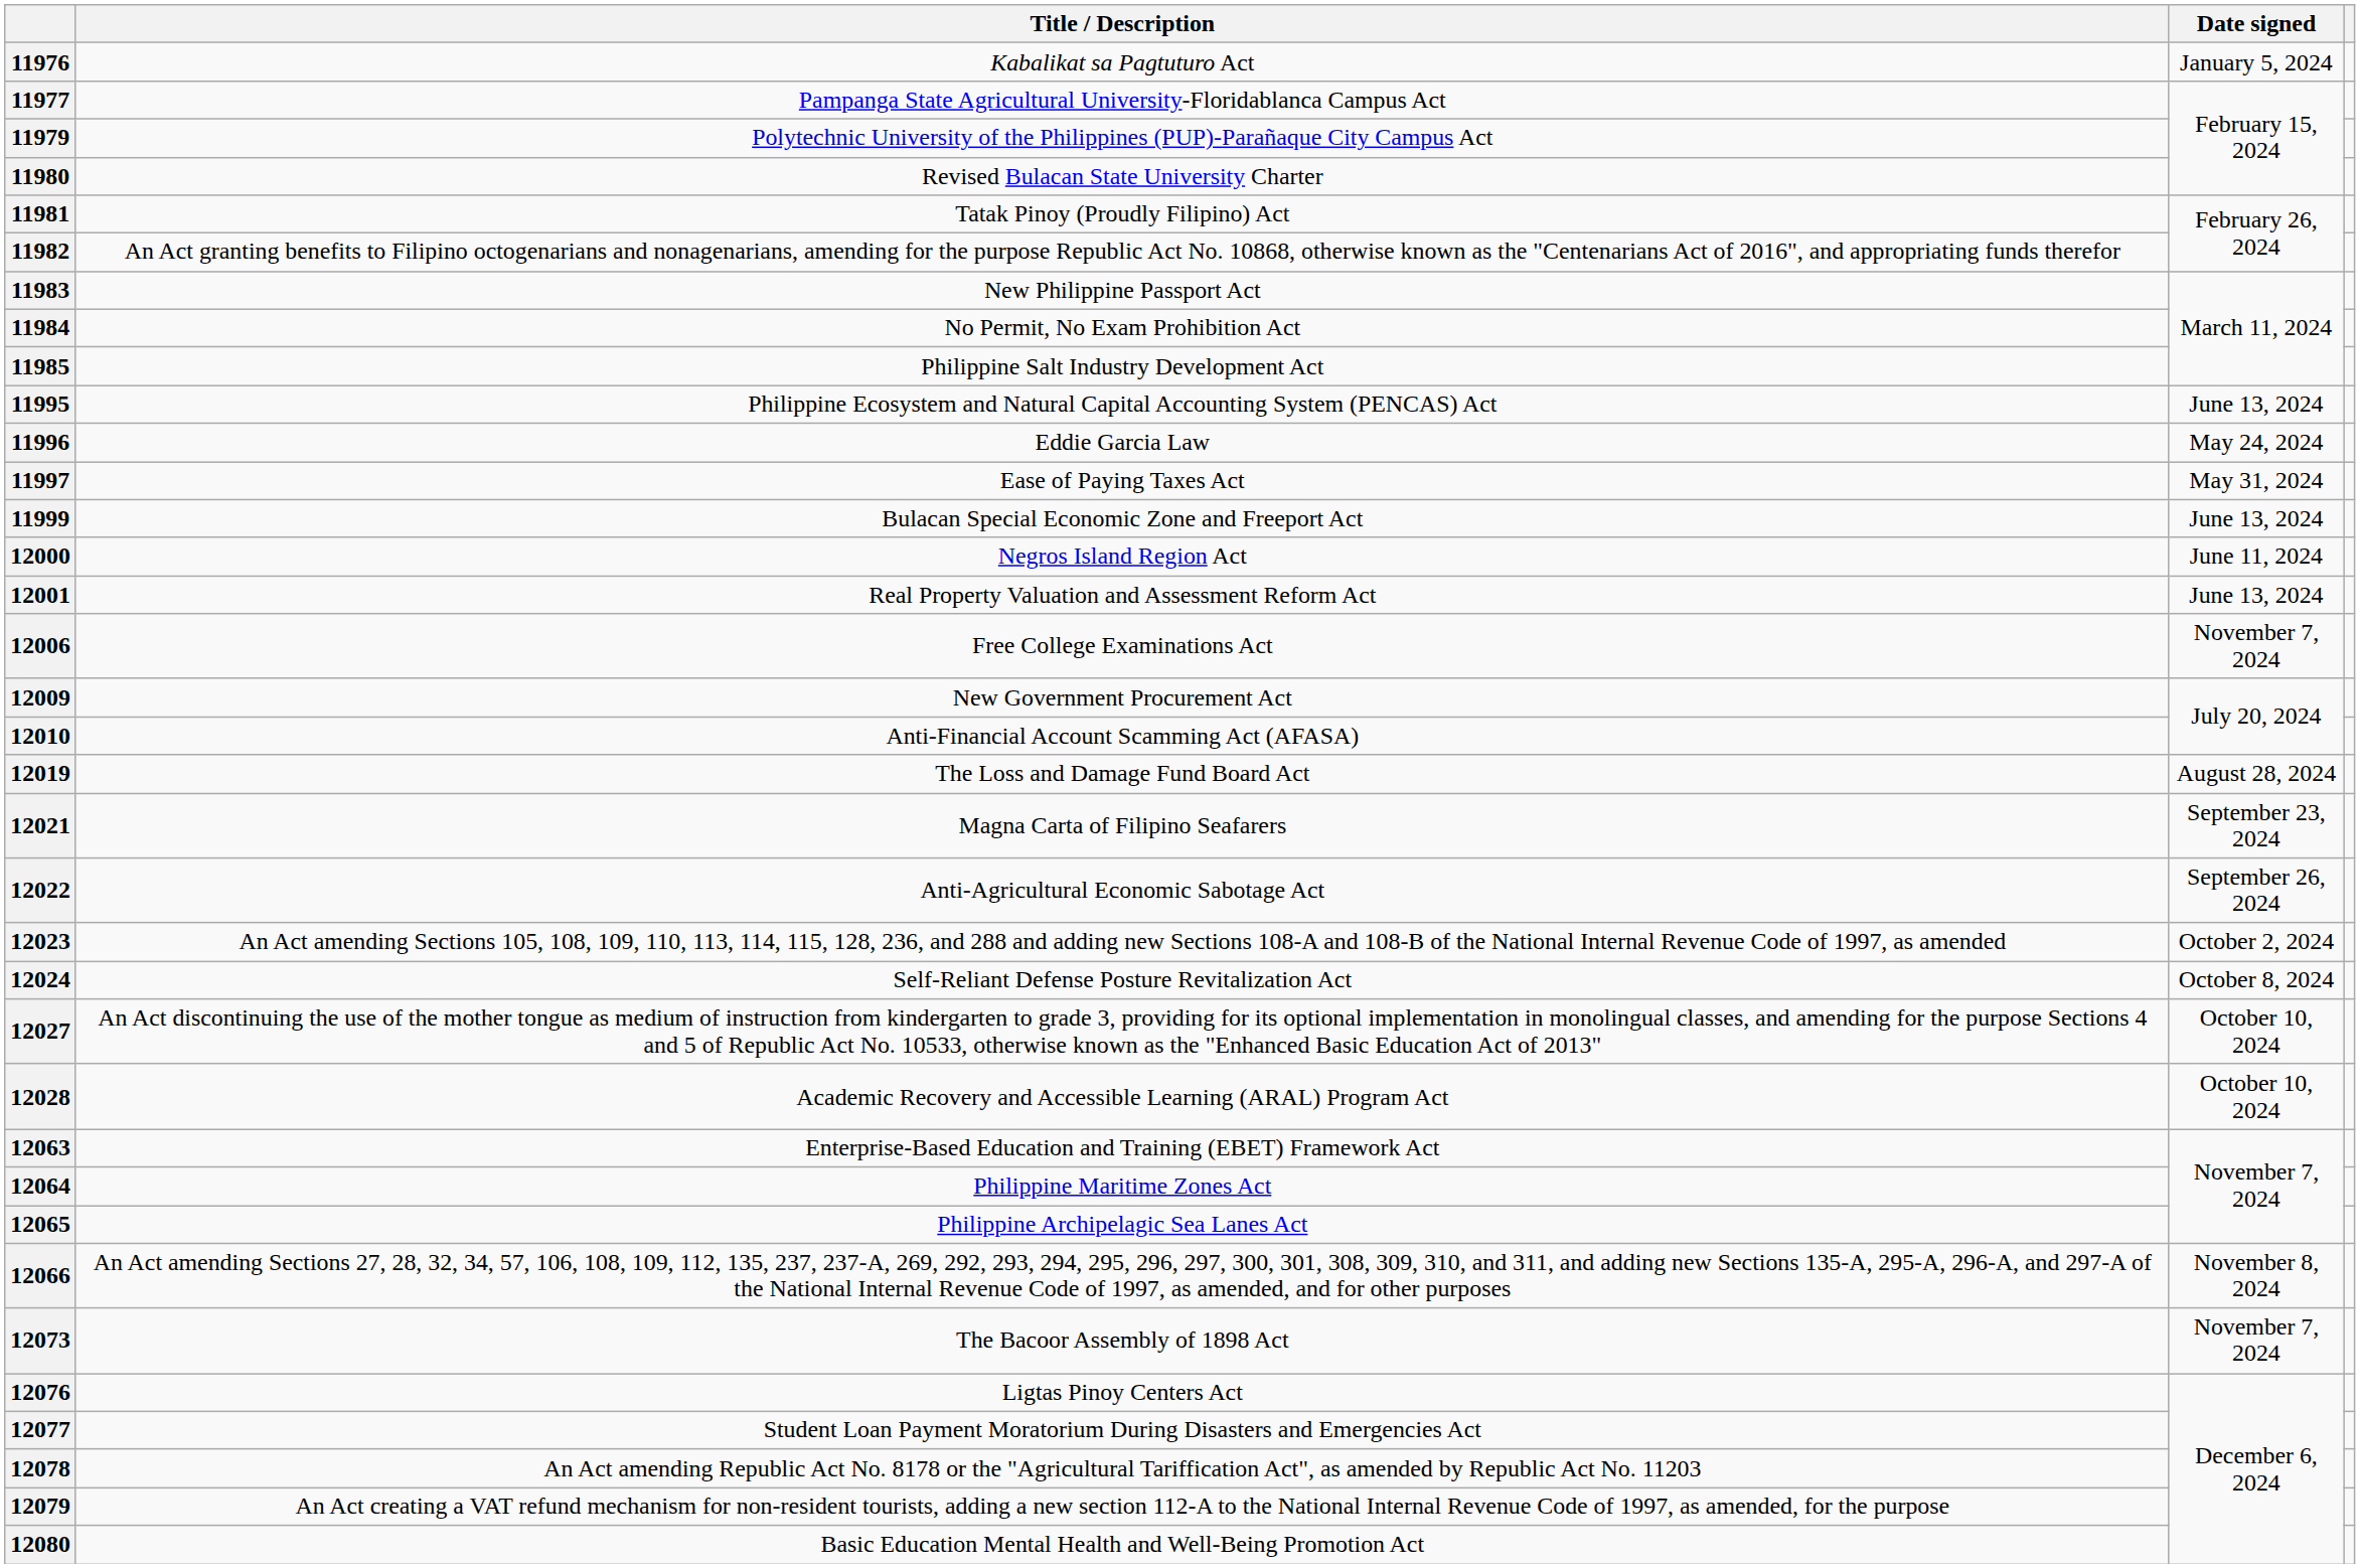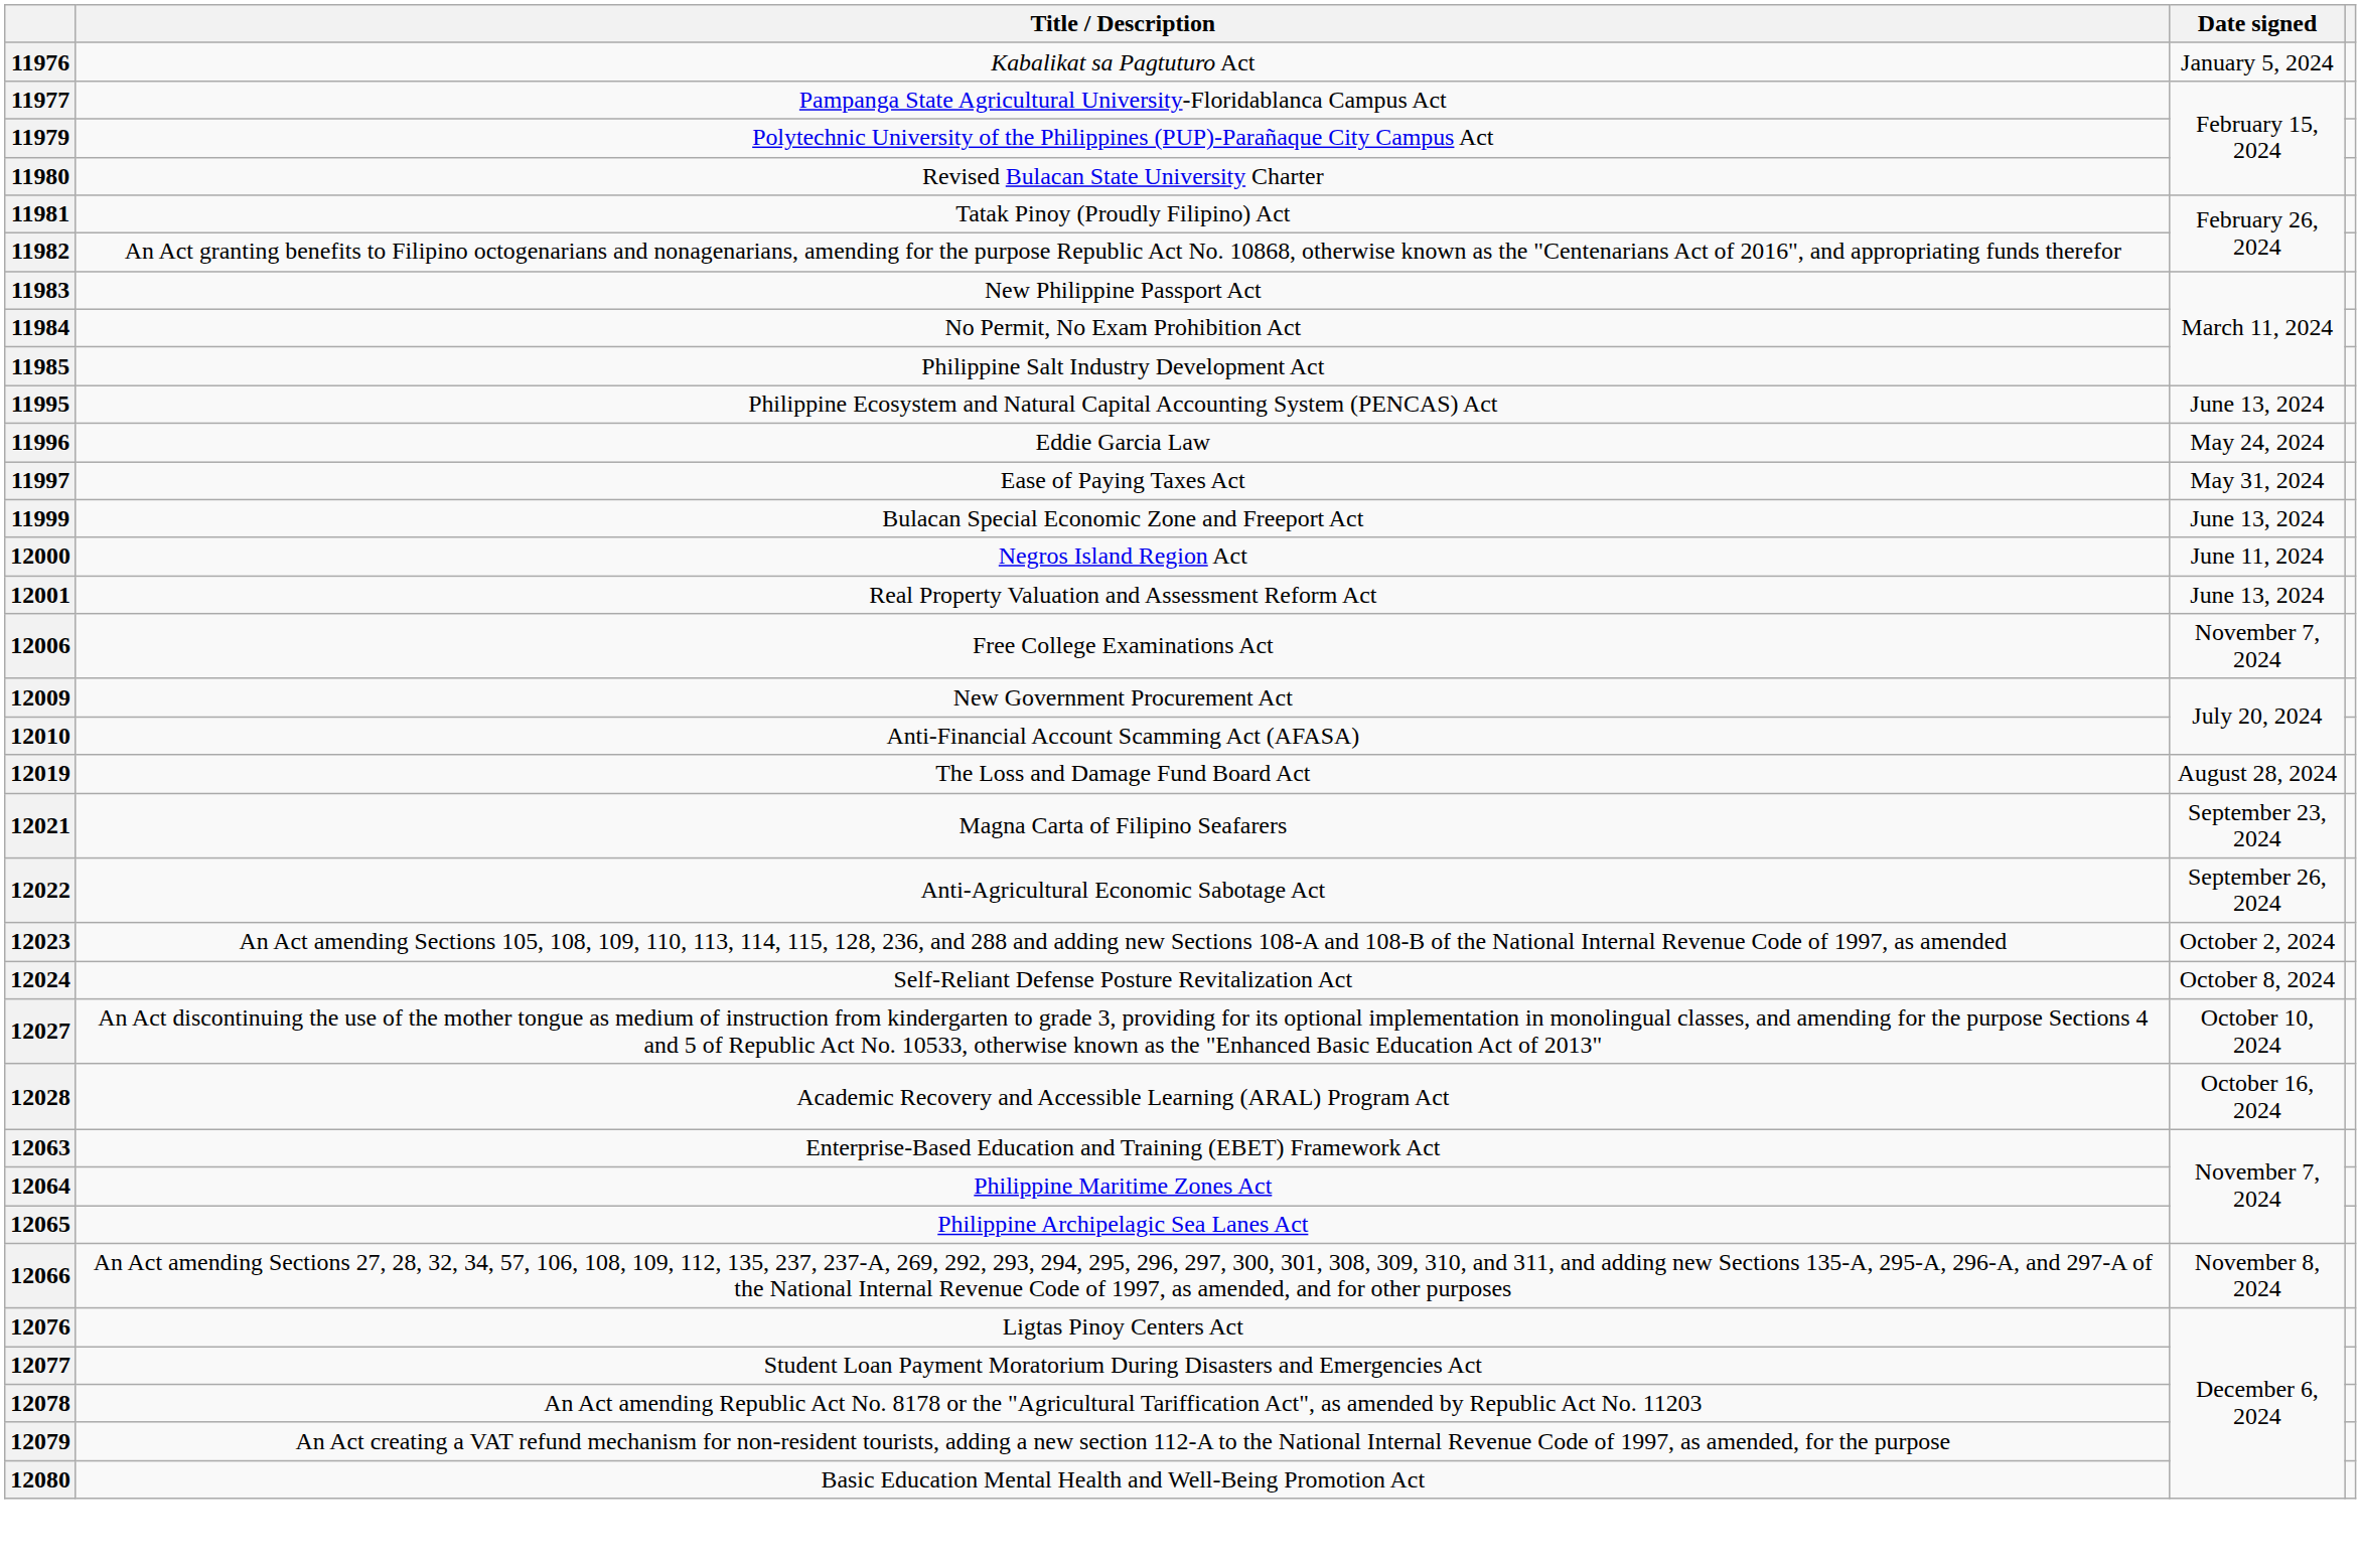12028 | Date signed: October 10, 2024 -> October 16, 2024
- row: 12073 | The Bacoor Assembly of 1898 Act | November 7, 2024
